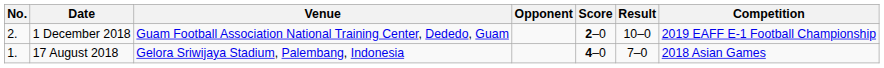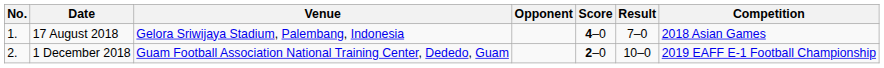rows swapped: 17 August 2018 <-> 1 December 2018
